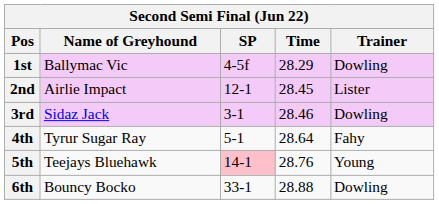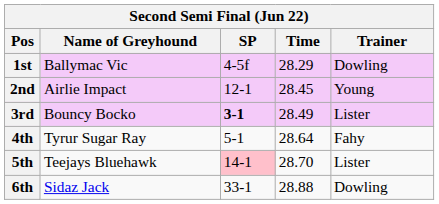2nd | Trainer: Lister -> Young
3rd | Name of Greyhound: Sidaz Jack -> Bouncy Bocko
3rd | SP: normal -> bold
3rd | Time: 28.46 -> 28.49
3rd | Trainer: Dowling -> Lister
5th | Time: 28.76 -> 28.70
5th | Trainer: Young -> Lister
6th | Name of Greyhound: Bouncy Bocko -> Sidaz Jack
